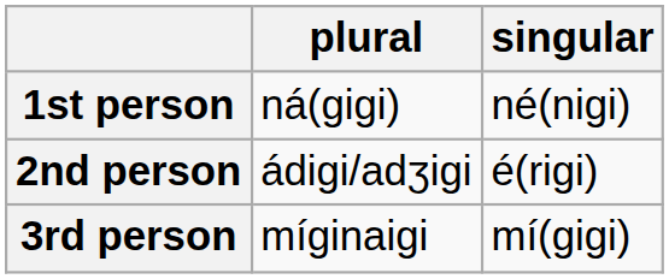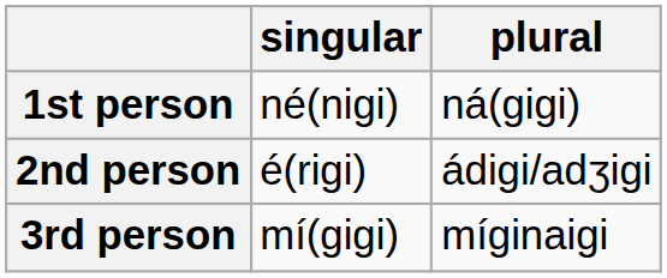columns swapped: singular <-> plural
